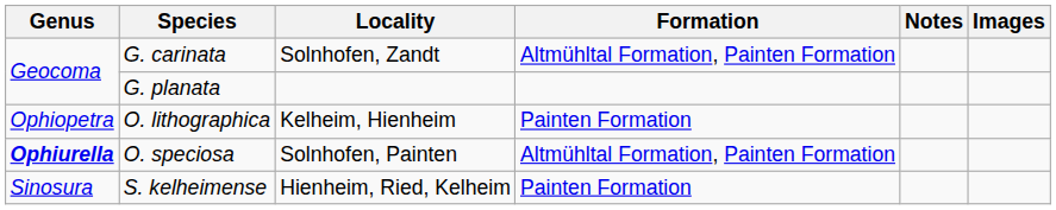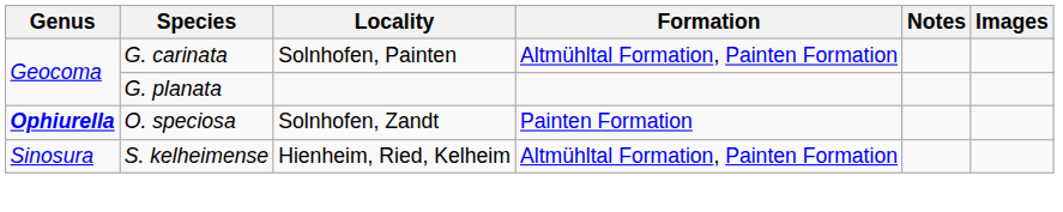G. carinata | Locality: Solnhofen, Zandt -> Solnhofen, Painten
- row: Ophiopetra | O. lithographica | Kelheim, Hienheim | Painten Formation
O. speciosa | Locality: Solnhofen, Painten -> Solnhofen, Zandt
O. speciosa | Formation: Altmühltal Formation, Painten Formation -> Painten Formation
S. kelheimense | Formation: Painten Formation -> Altmühltal Formation, Painten Formation
